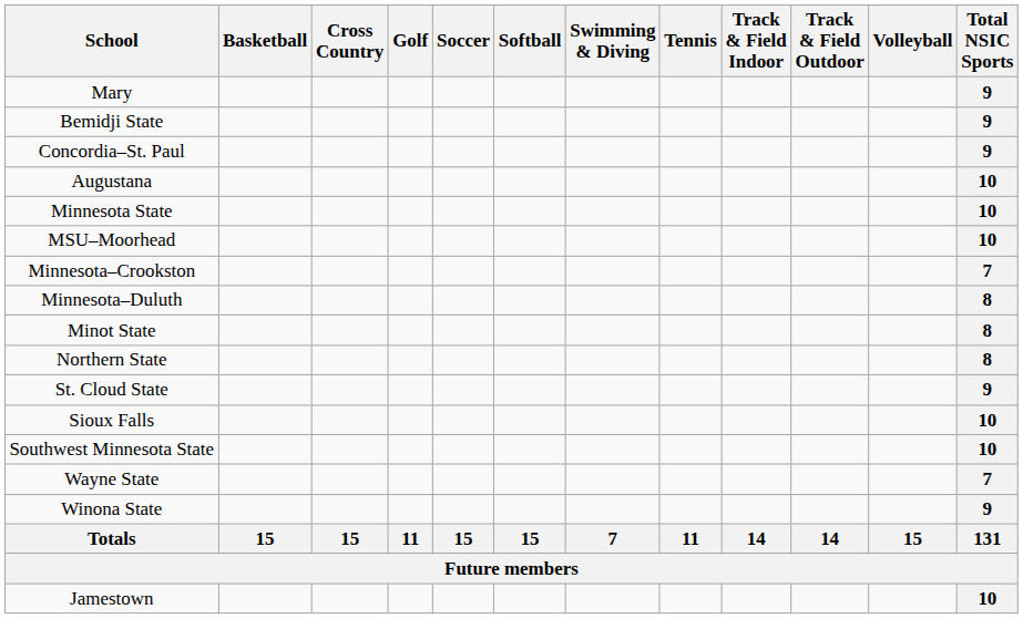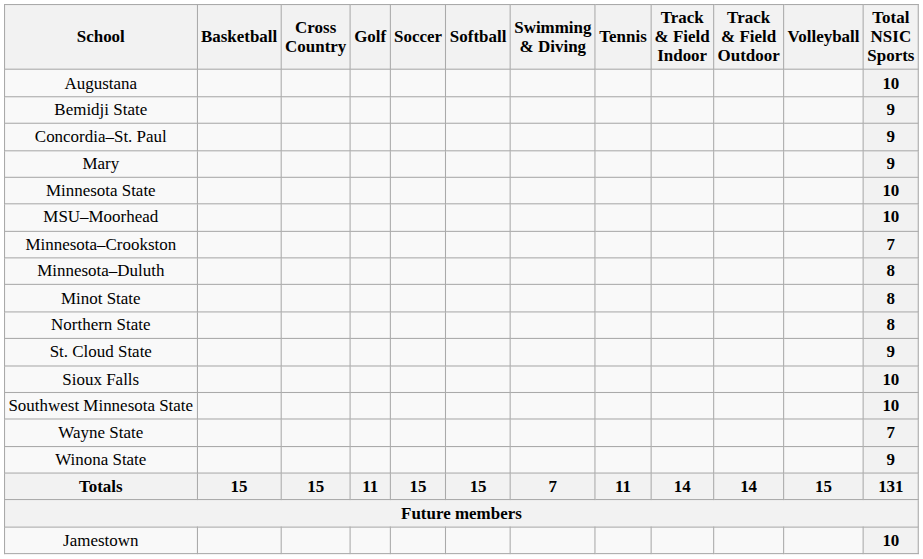rows swapped: Augustana <-> Mary
